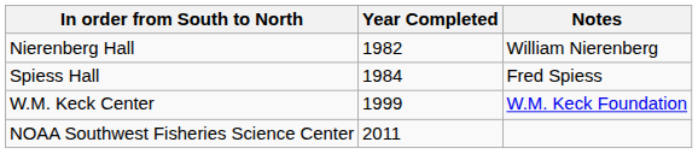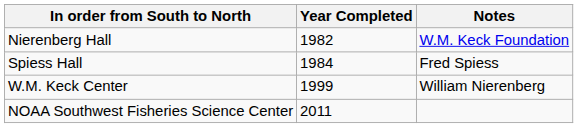Nierenberg Hall | Notes: William Nierenberg -> W.M. Keck Foundation
W.M. Keck Center | Notes: W.M. Keck Foundation -> William Nierenberg
